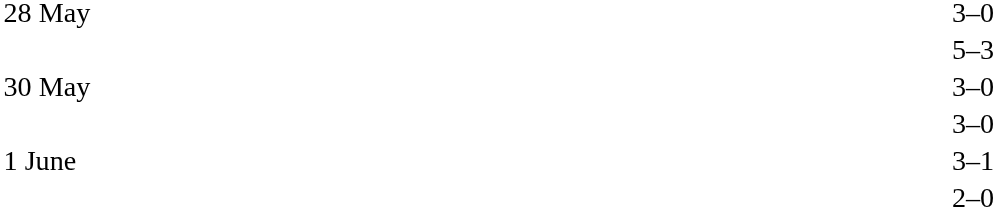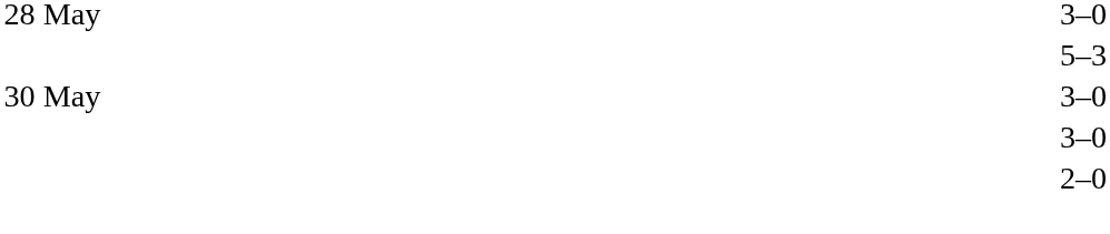- row: 1 June | 3–1
